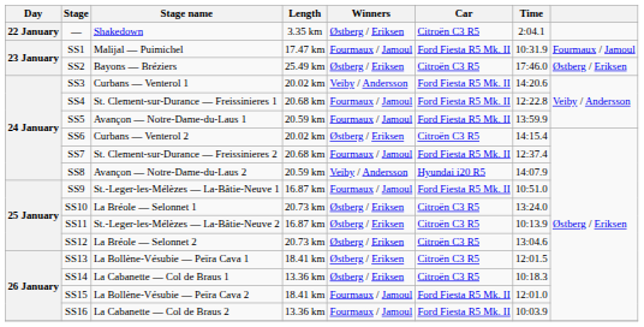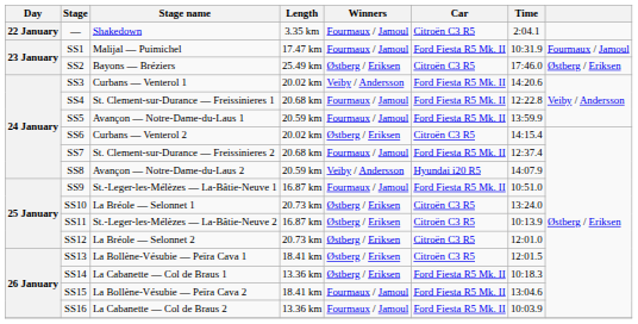— | Winners: Østberg / Eriksen -> Fourmaux / Jamoul
SS12 | Time: 13:04.6 -> 12:01.0
SS14 | Car: Citroën C3 R5 -> Ford Fiesta R5 Mk. II
SS15 | Time: 12:01.0 -> 13:04.6
